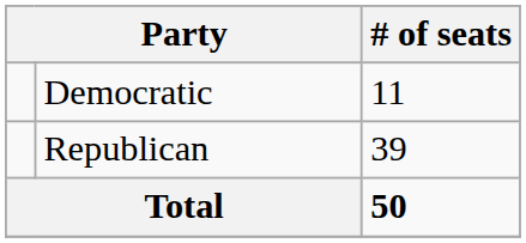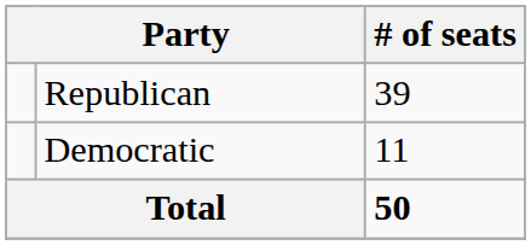rows swapped: Republican <-> Democratic
